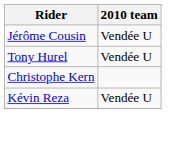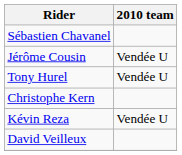+ row: Sébastien Chavanel
+ row: David Veilleux
